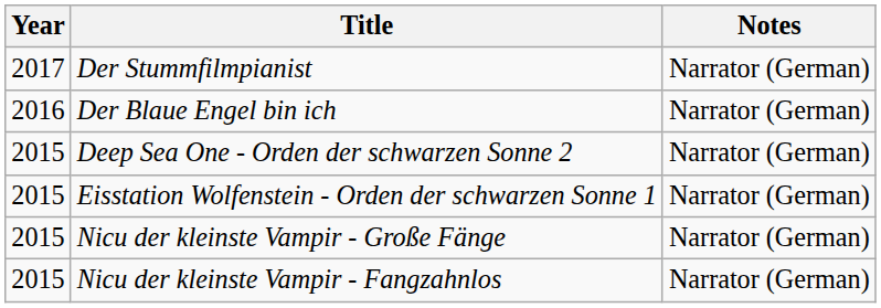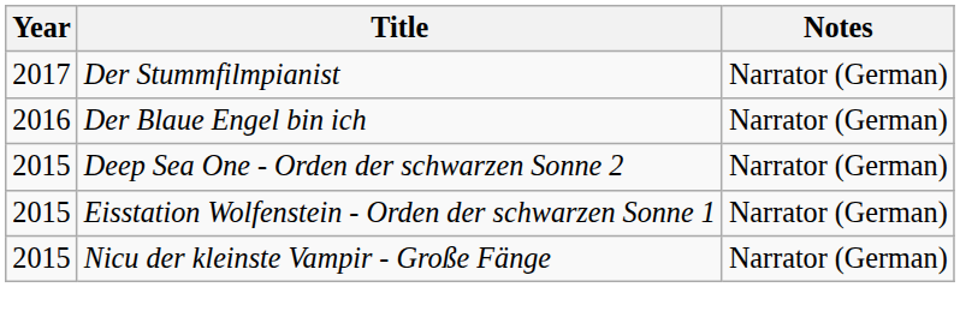- row: 2015 | Nicu der kleinste Vampir - Fangzahnlos | Narrator (German)
